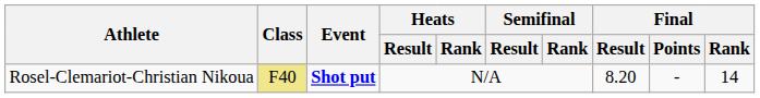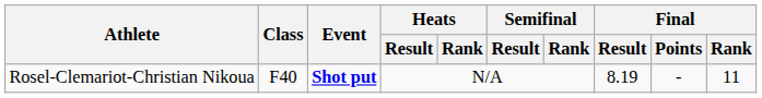Rosel-Clemariot-Christian Nikoua | Class: khaki background -> no background
Rosel-Clemariot-Christian Nikoua | Final / Result: 8.20 -> 8.19
Rosel-Clemariot-Christian Nikoua | Final / Rank: 14 -> 11
